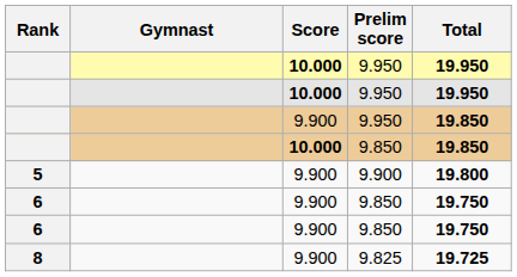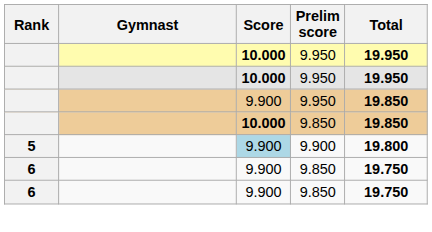5 | Score: no background -> lightblue background
- row: 8 | 9.900 | 9.825 | 19.725
